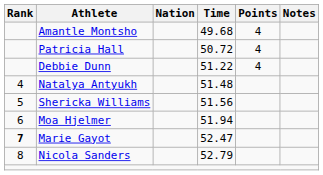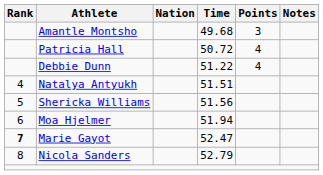Amantle Montsho | Points: 4 -> 3
Natalya Antyukh | Time: 51.48 -> 51.51
